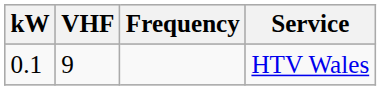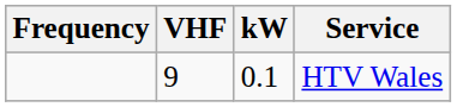columns swapped: Frequency <-> kW
